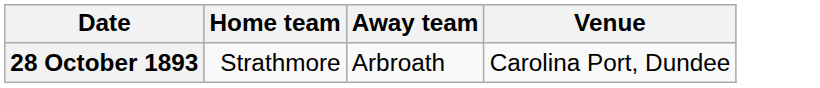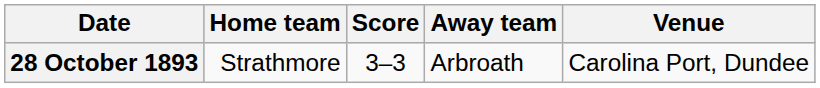+ column: Score | 3–3
